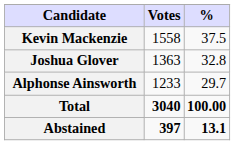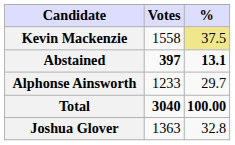Kevin Mackenzie | %: no background -> khaki background
rows swapped: Joshua Glover <-> Abstained
